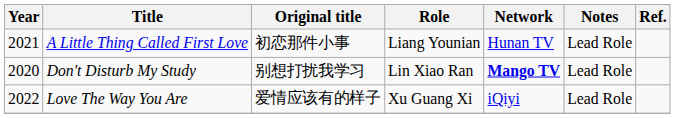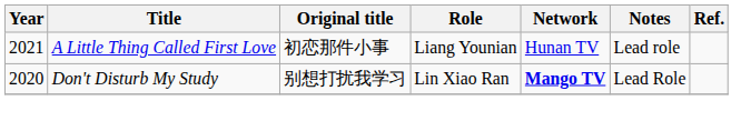A Little Thing Called First Love | Notes: Lead Role -> Lead role
- row: 2022 | Love The Way You Are | 爱情应该有的样子 | Xu Guang Xi | iQiyi | Lead Role
